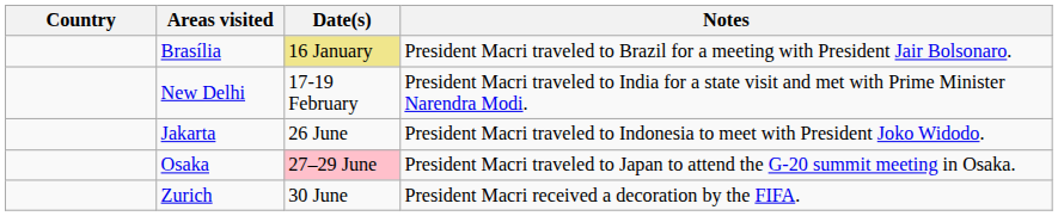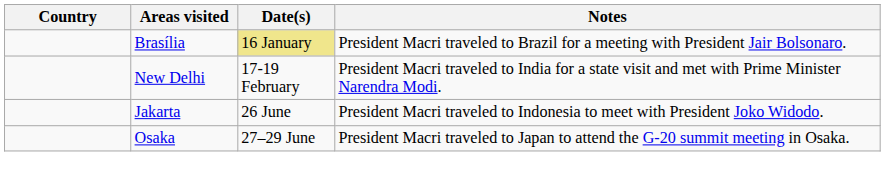Osaka | Date(s): pink background -> no background
- row: Zurich | 30 June | President Macri received a decoration by the FIFA.
